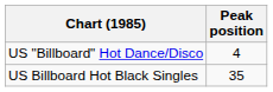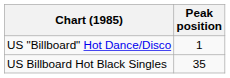US "Billboard" Hot Dance/Disco | Peak position: 4 -> 1
